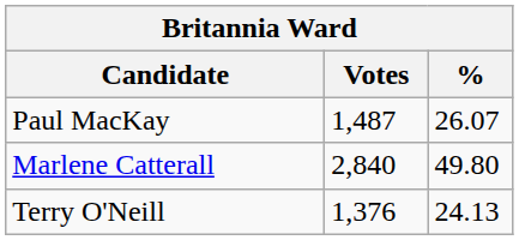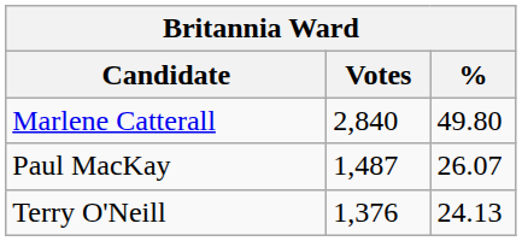rows swapped: Marlene Catterall <-> Paul MacKay
